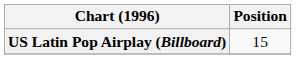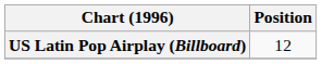US Latin Pop Airplay (Billboard) | Position: 15 -> 12
